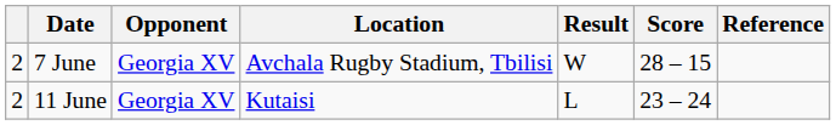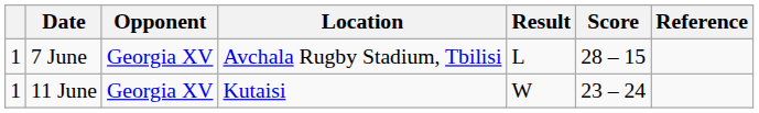7 June | column 1: 2 -> 1
7 June | Result: W -> L
11 June | column 1: 2 -> 1
11 June | Result: L -> W
